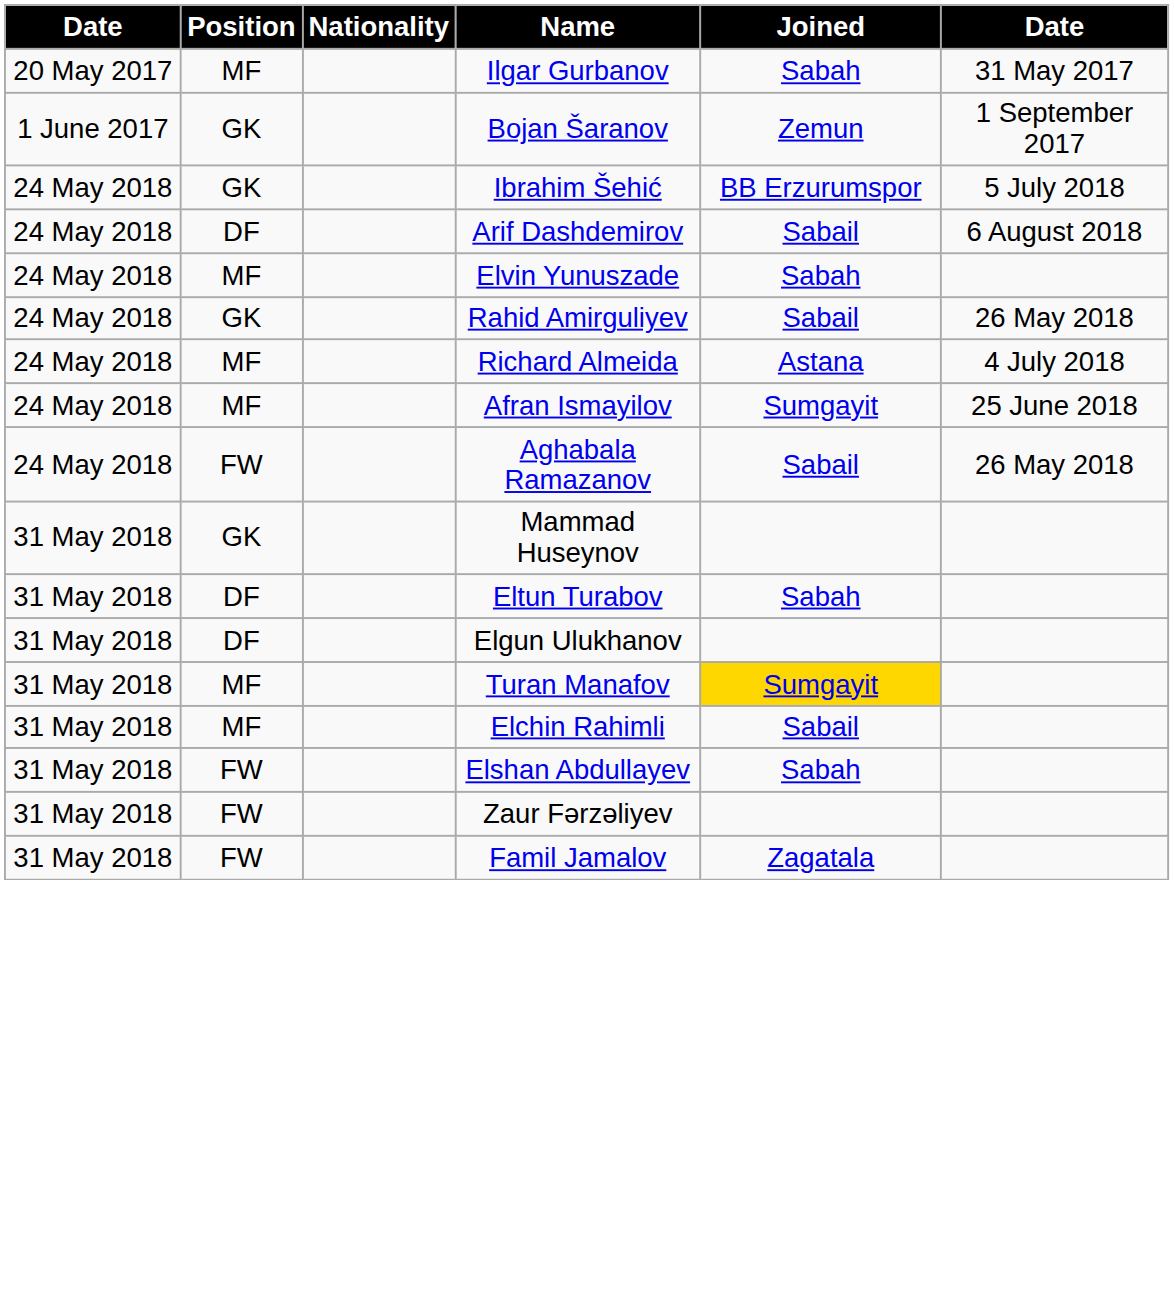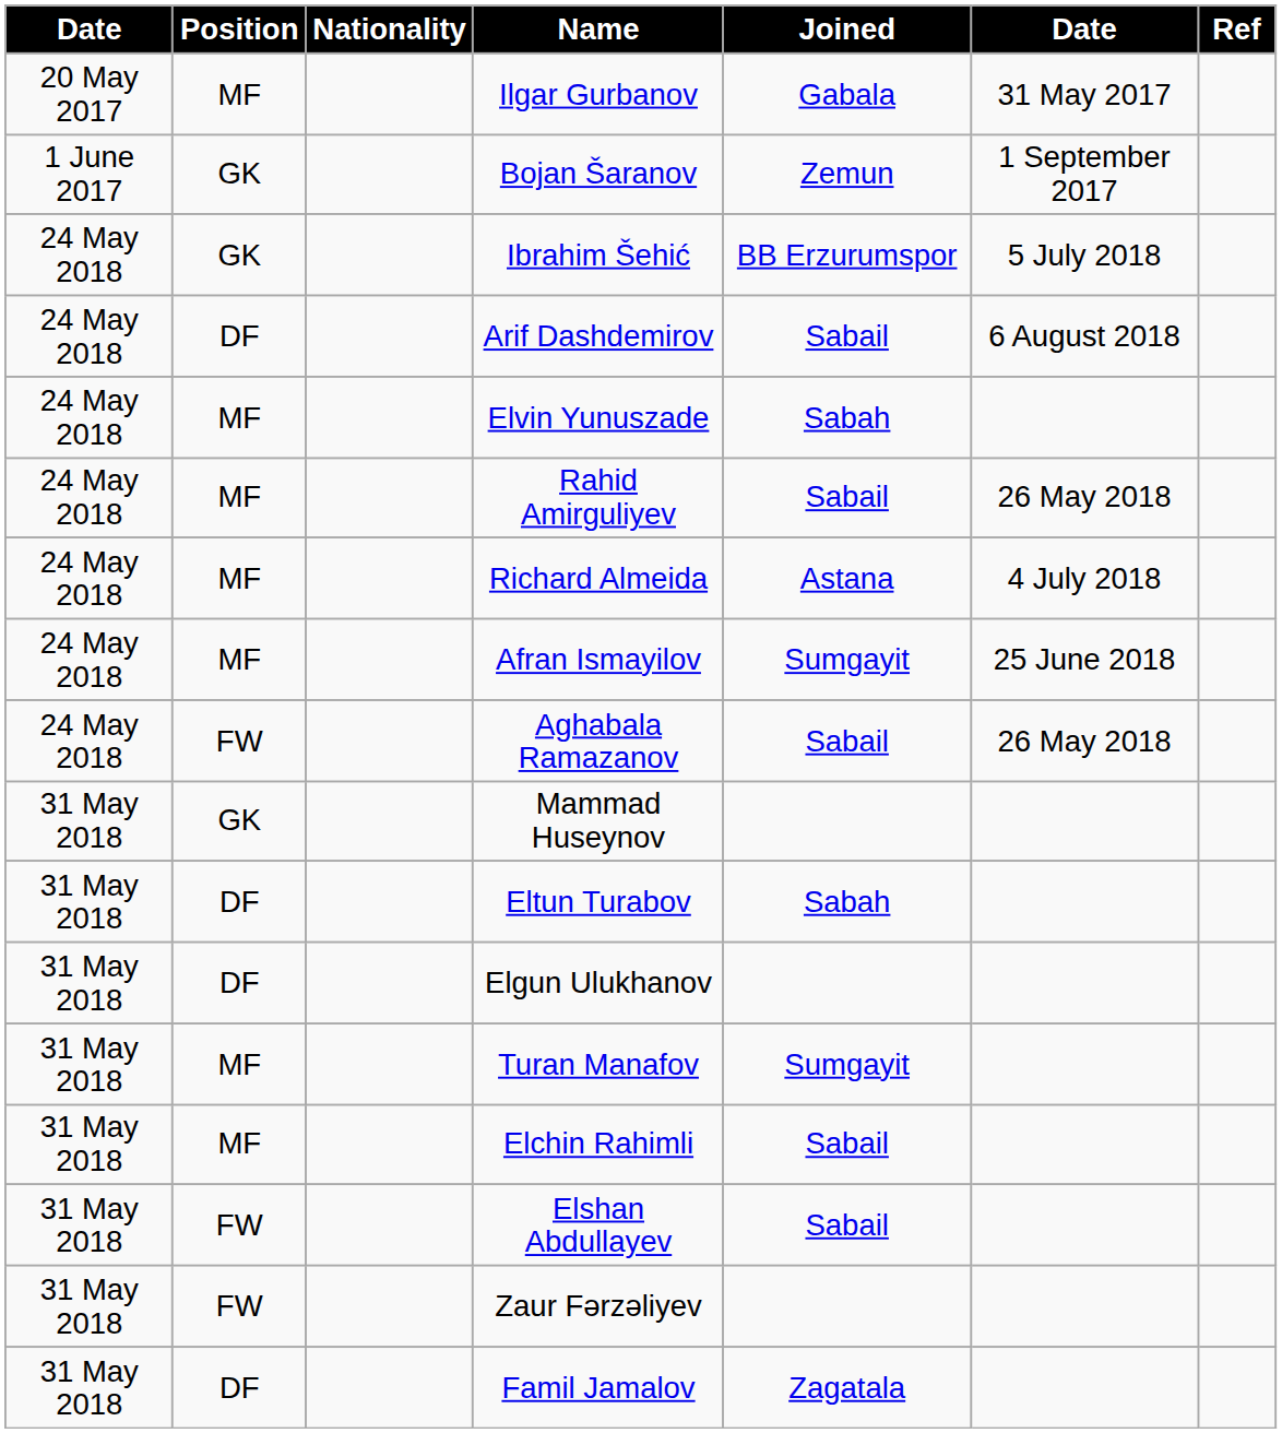+ column: Ref
Ilgar Gurbanov | Joined: Sabah -> Gabala
Rahid Amirguliyev | Position: GK -> MF
Turan Manafov | Joined: gold background -> no background
Elshan Abdullayev | Joined: Sabah -> Sabail
Famil Jamalov | Position: FW -> DF
